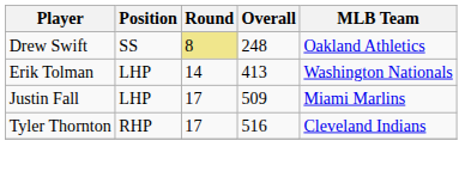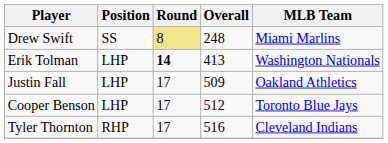Drew Swift | MLB Team: Oakland Athletics -> Miami Marlins
Erik Tolman | Round: normal -> bold
Justin Fall | MLB Team: Miami Marlins -> Oakland Athletics
+ row: Cooper Benson | LHP | 17 | 512 | Toronto Blue Jays
